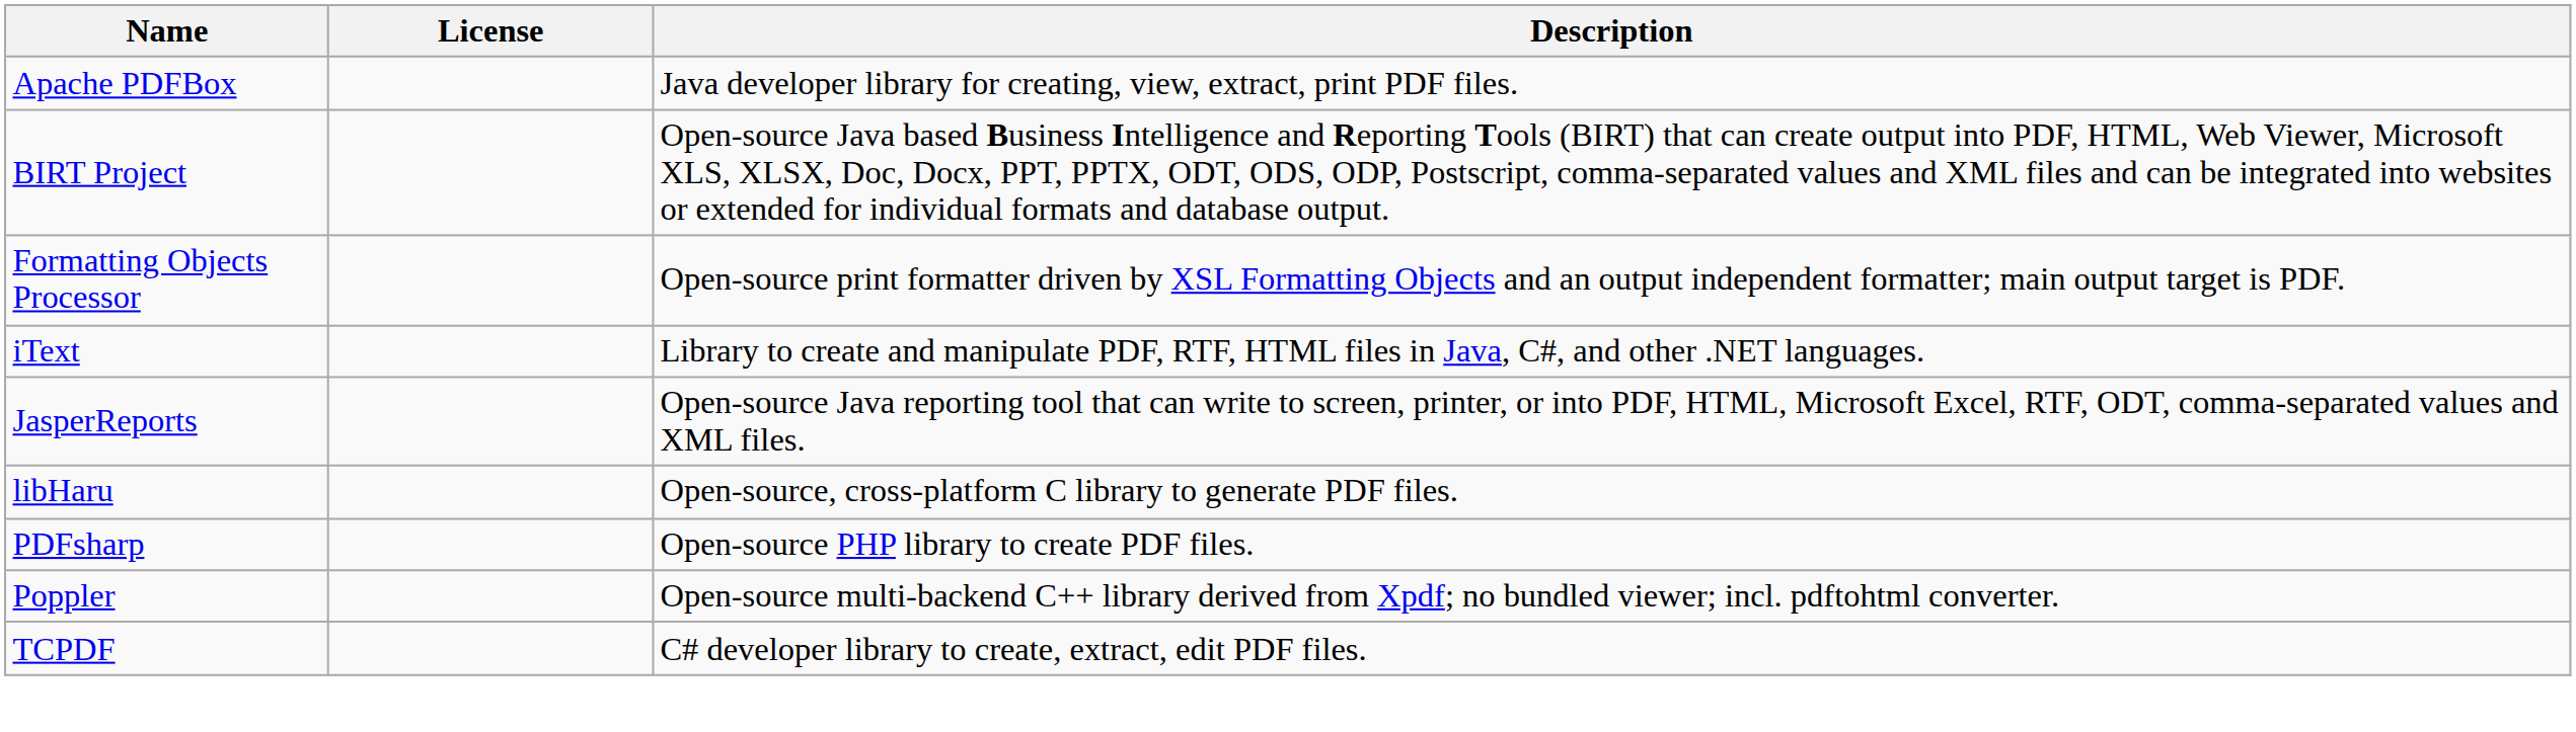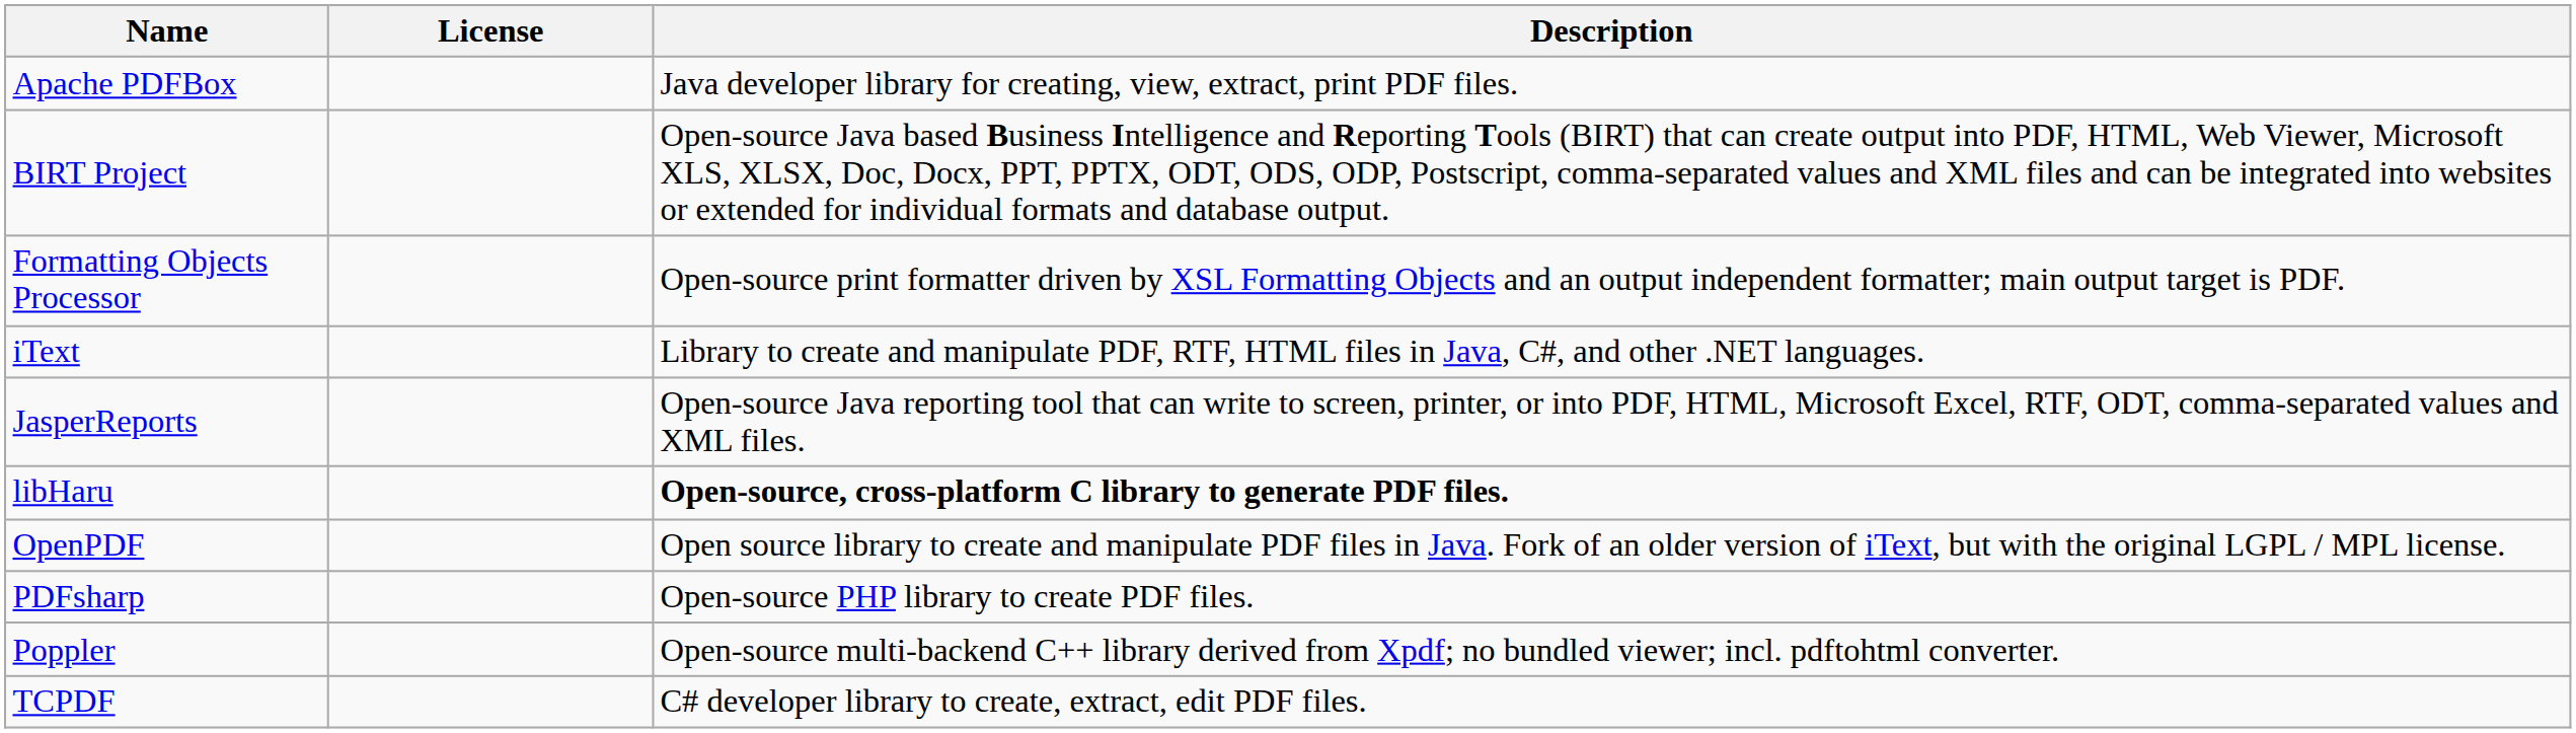libHaru | Description: normal -> bold
+ row: OpenPDF | Open source library to create and manipulate PDF files in Java. Fork of an older version of iText, but with the original LGPL / MPL license.
